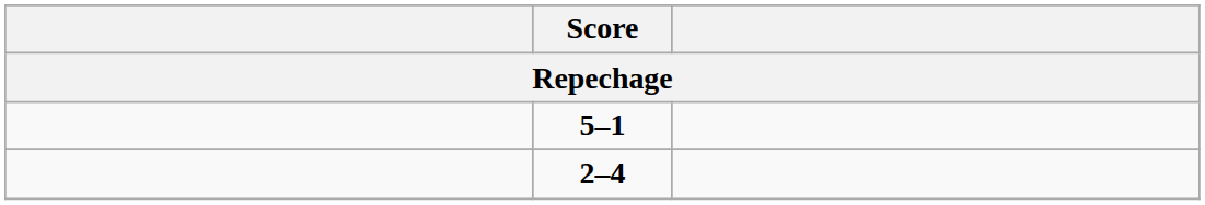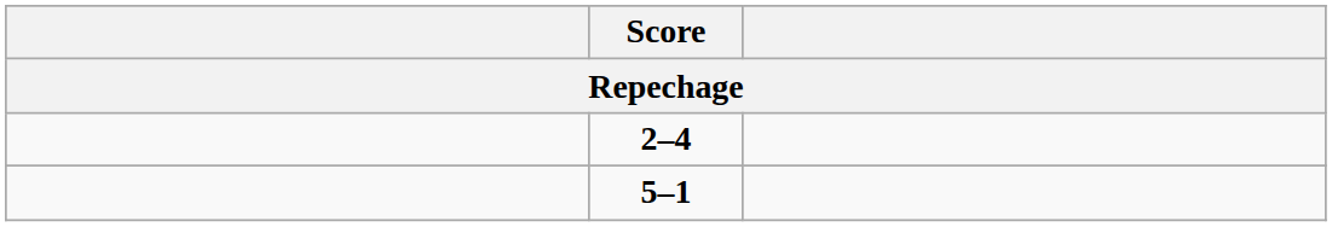rows swapped: 5–1 <-> 2–4
